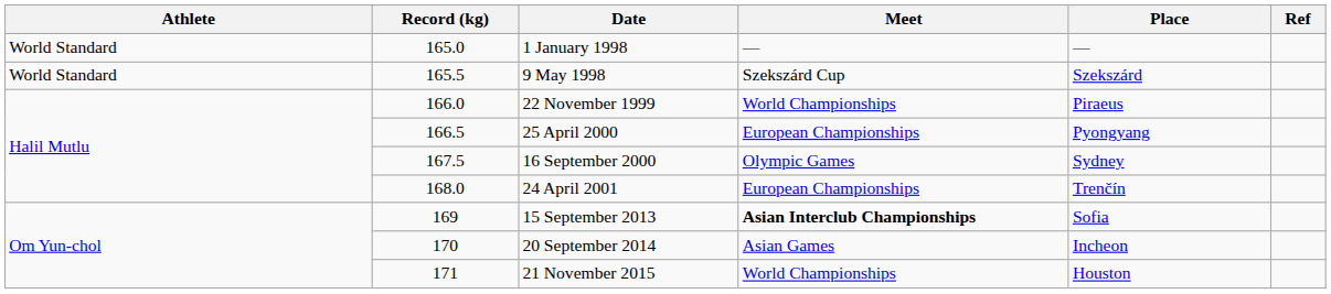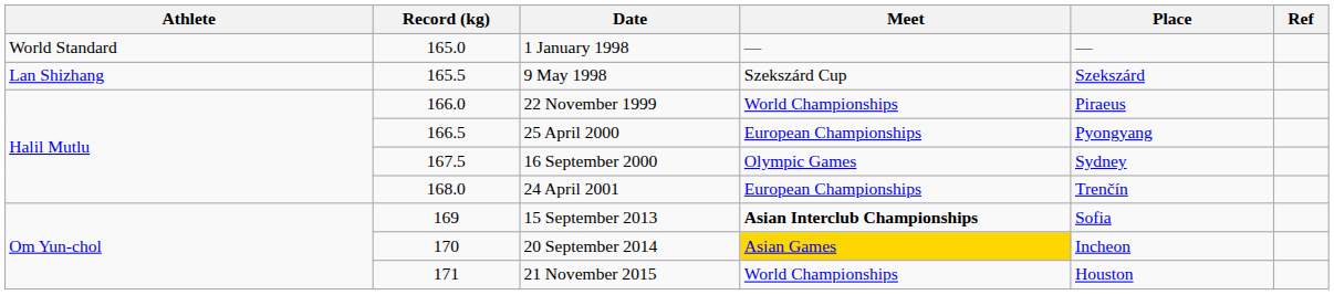9 May 1998 | Athlete: World Standard -> Lan Shizhang
20 September 2014 | Meet: no background -> gold background
